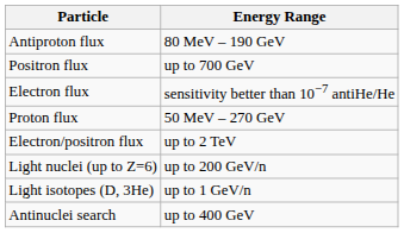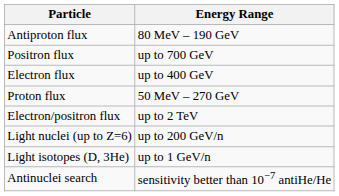Electron flux | Energy Range: sensitivity better than 10−7 antiHe/He -> up to 400 GeV
Antinuclei search | Energy Range: up to 400 GeV -> sensitivity better than 10−7 antiHe/He
